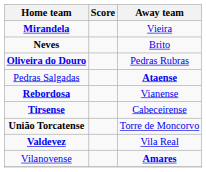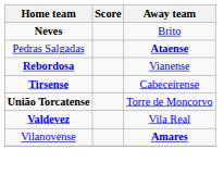- row: Mirandela | Vieira
- row: Oliveira do Douro | Pedras Rubras
